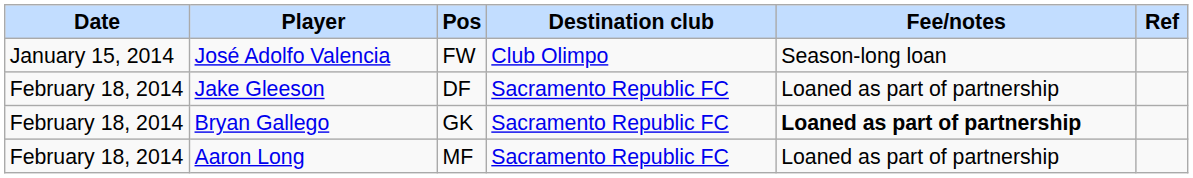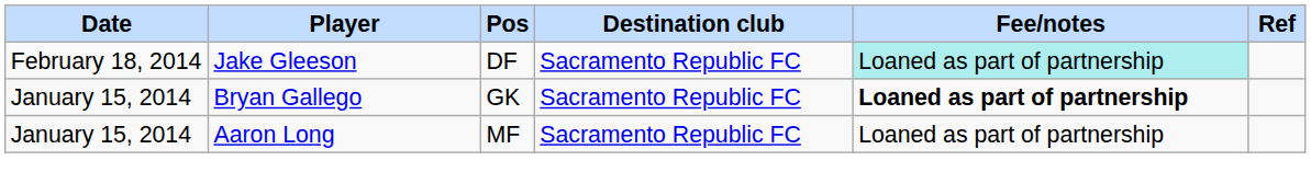- row: January 15, 2014 | José Adolfo Valencia | FW | Club Olimpo | Season-long loan
Jake Gleeson | Fee/notes: no background -> paleturquoise background
Bryan Gallego | Date: February 18, 2014 -> January 15, 2014
Aaron Long | Date: February 18, 2014 -> January 15, 2014
